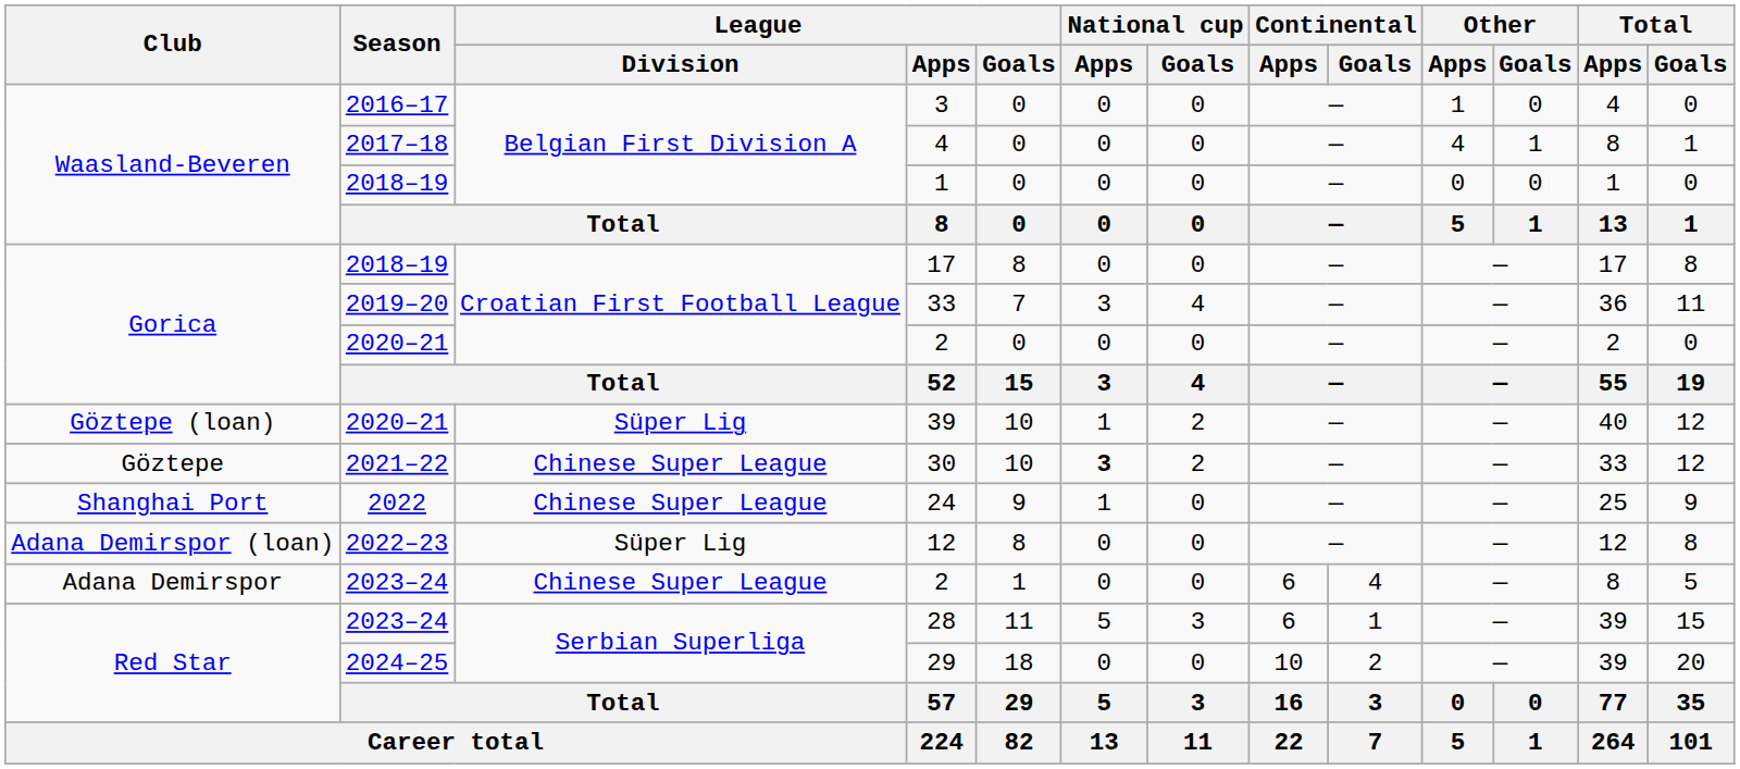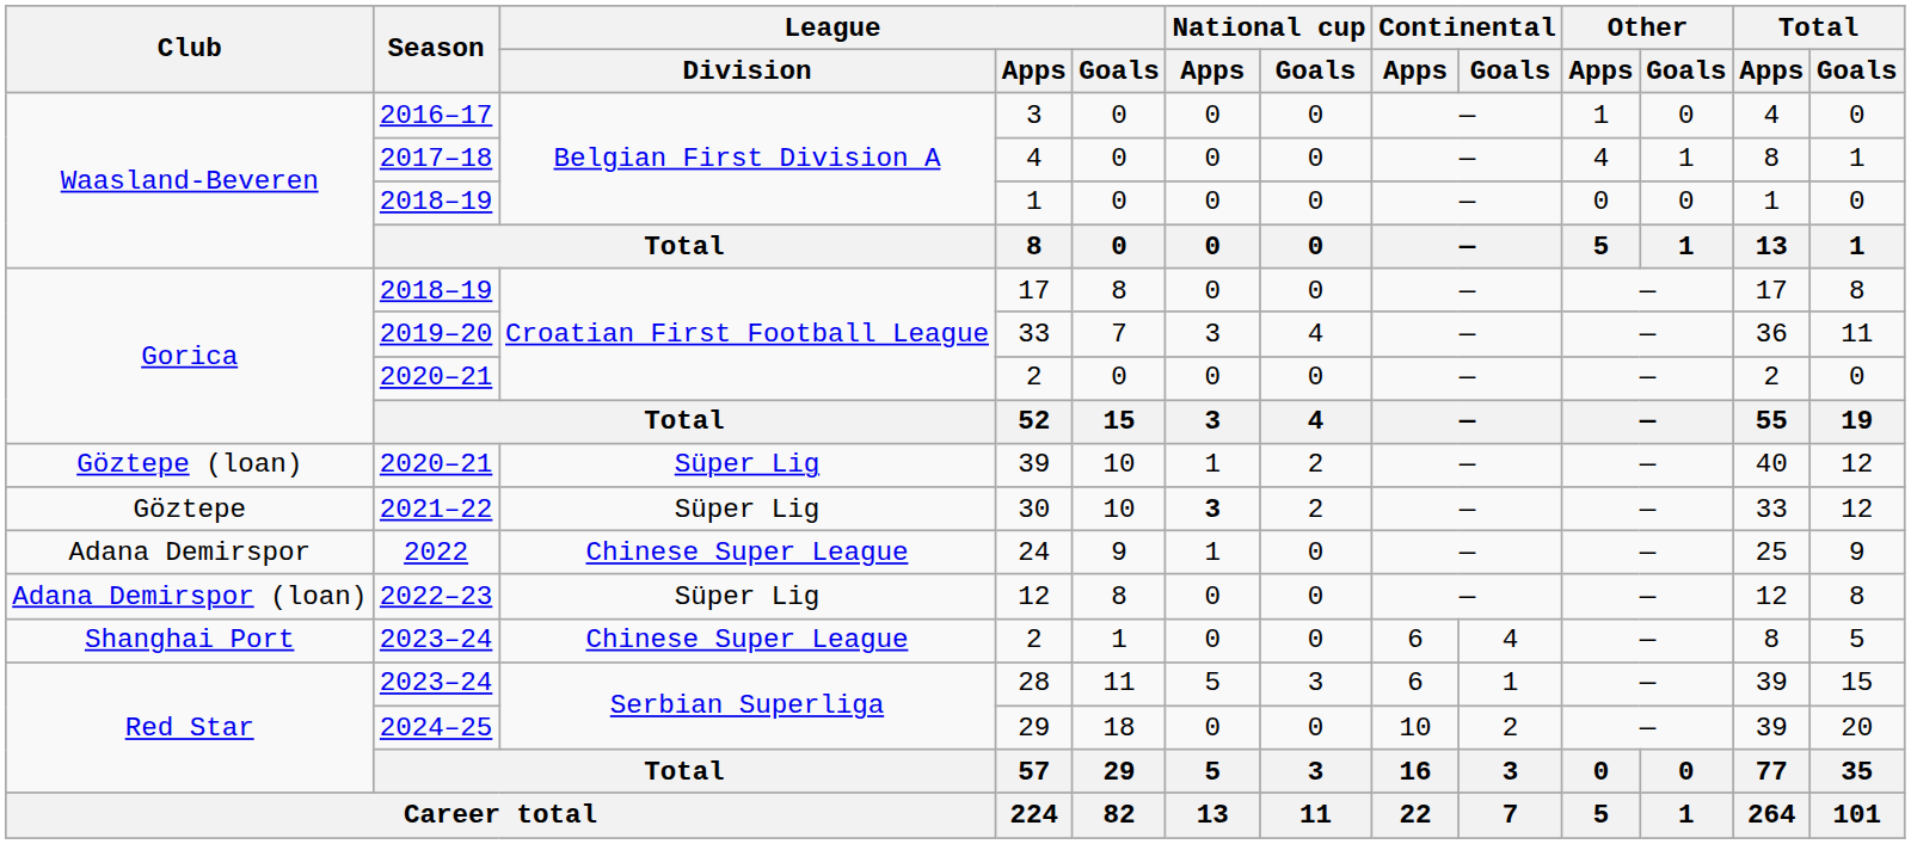30 | League / Division: Chinese Super League -> Süper Lig
24 | Club: Shanghai Port -> Adana Demirspor
2023–24 / 2 | Club: Adana Demirspor -> Shanghai Port
